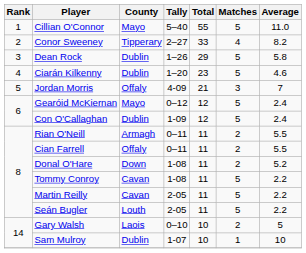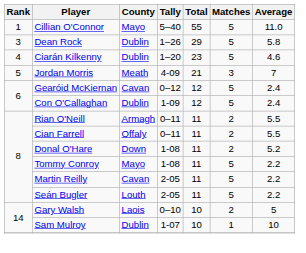- row: 2 | Conor Sweeney | Tipperary | 2–27 | 33 | 4 | 8.2
Jordan Morris | County: Offaly -> Meath
Gearóid McKiernan | County: Mayo -> Cavan
Tommy Conroy | County: Cavan -> Mayo
